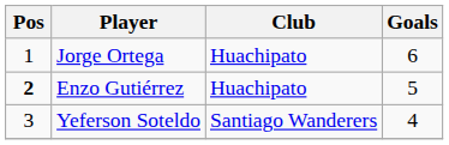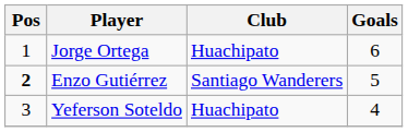Enzo Gutiérrez | Club: Huachipato -> Santiago Wanderers
Yeferson Soteldo | Club: Santiago Wanderers -> Huachipato
